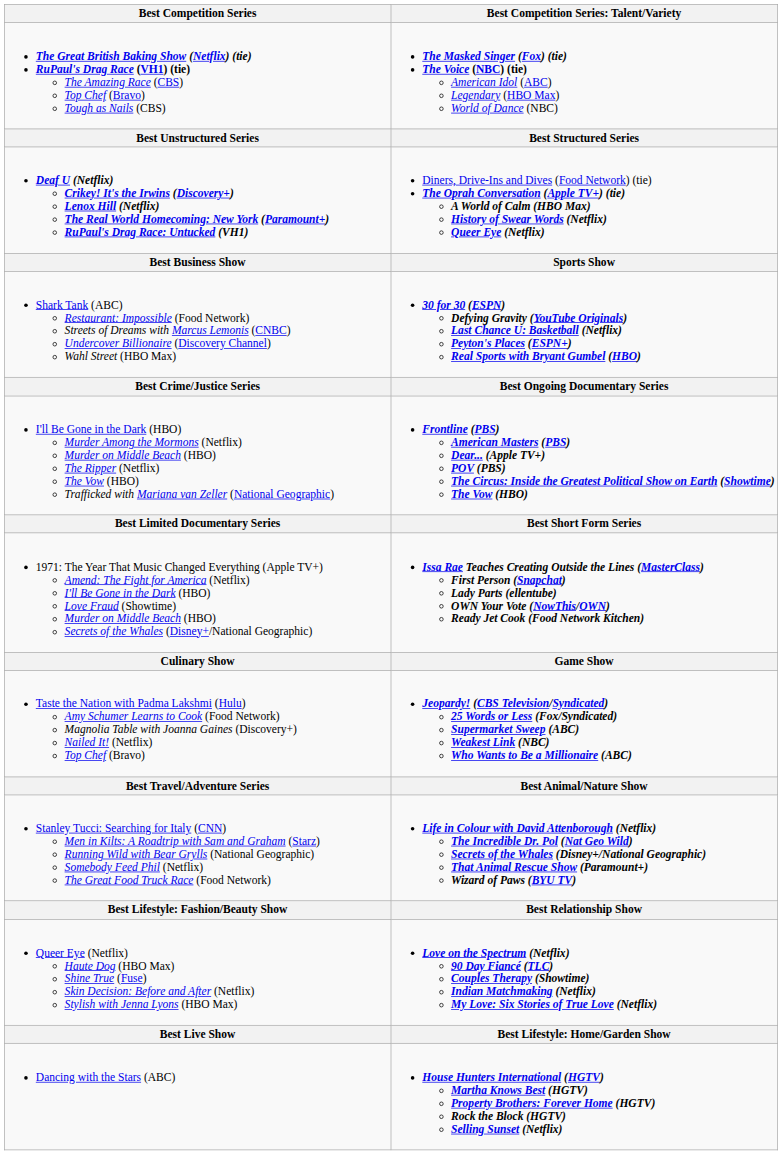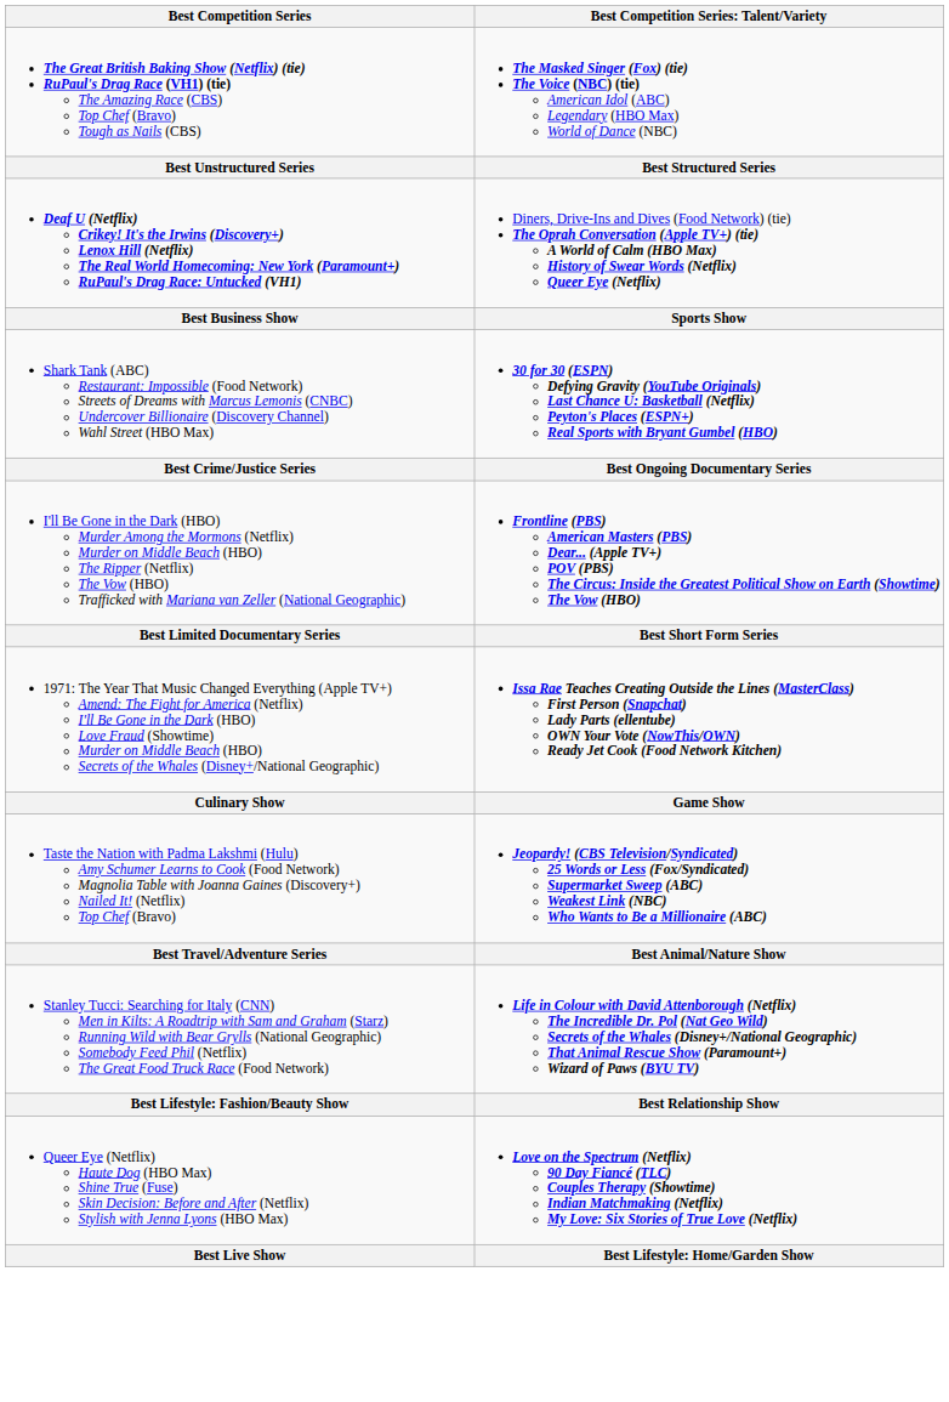- row: Dancing with the Stars (ABC) | House Hunters International (HGTV) Martha Knows Best (HGTV) Property Brothers: Forever Home (HGTV) Rock the Block (HGTV) Selling Sunset (Netflix)
